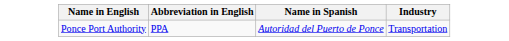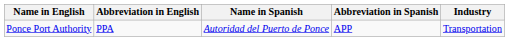+ column: Abbreviation in Spanish | APP
